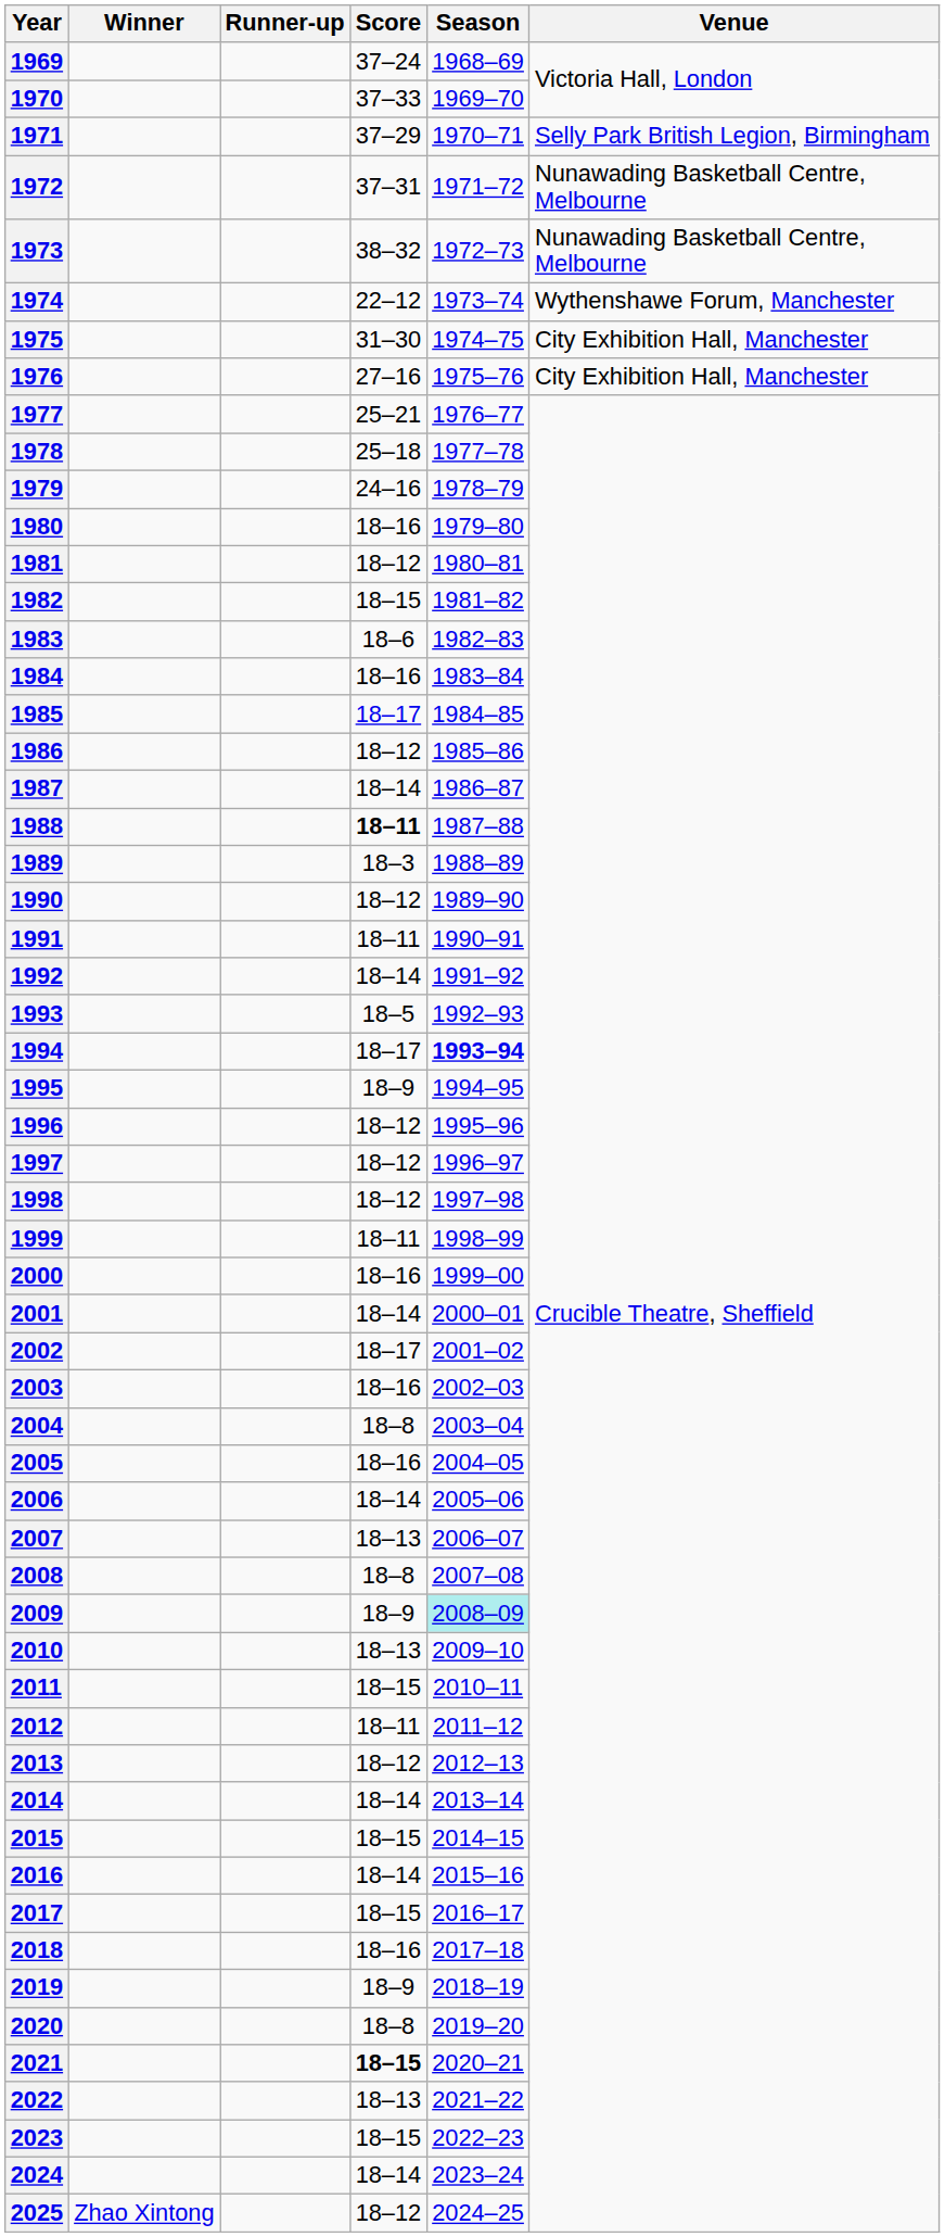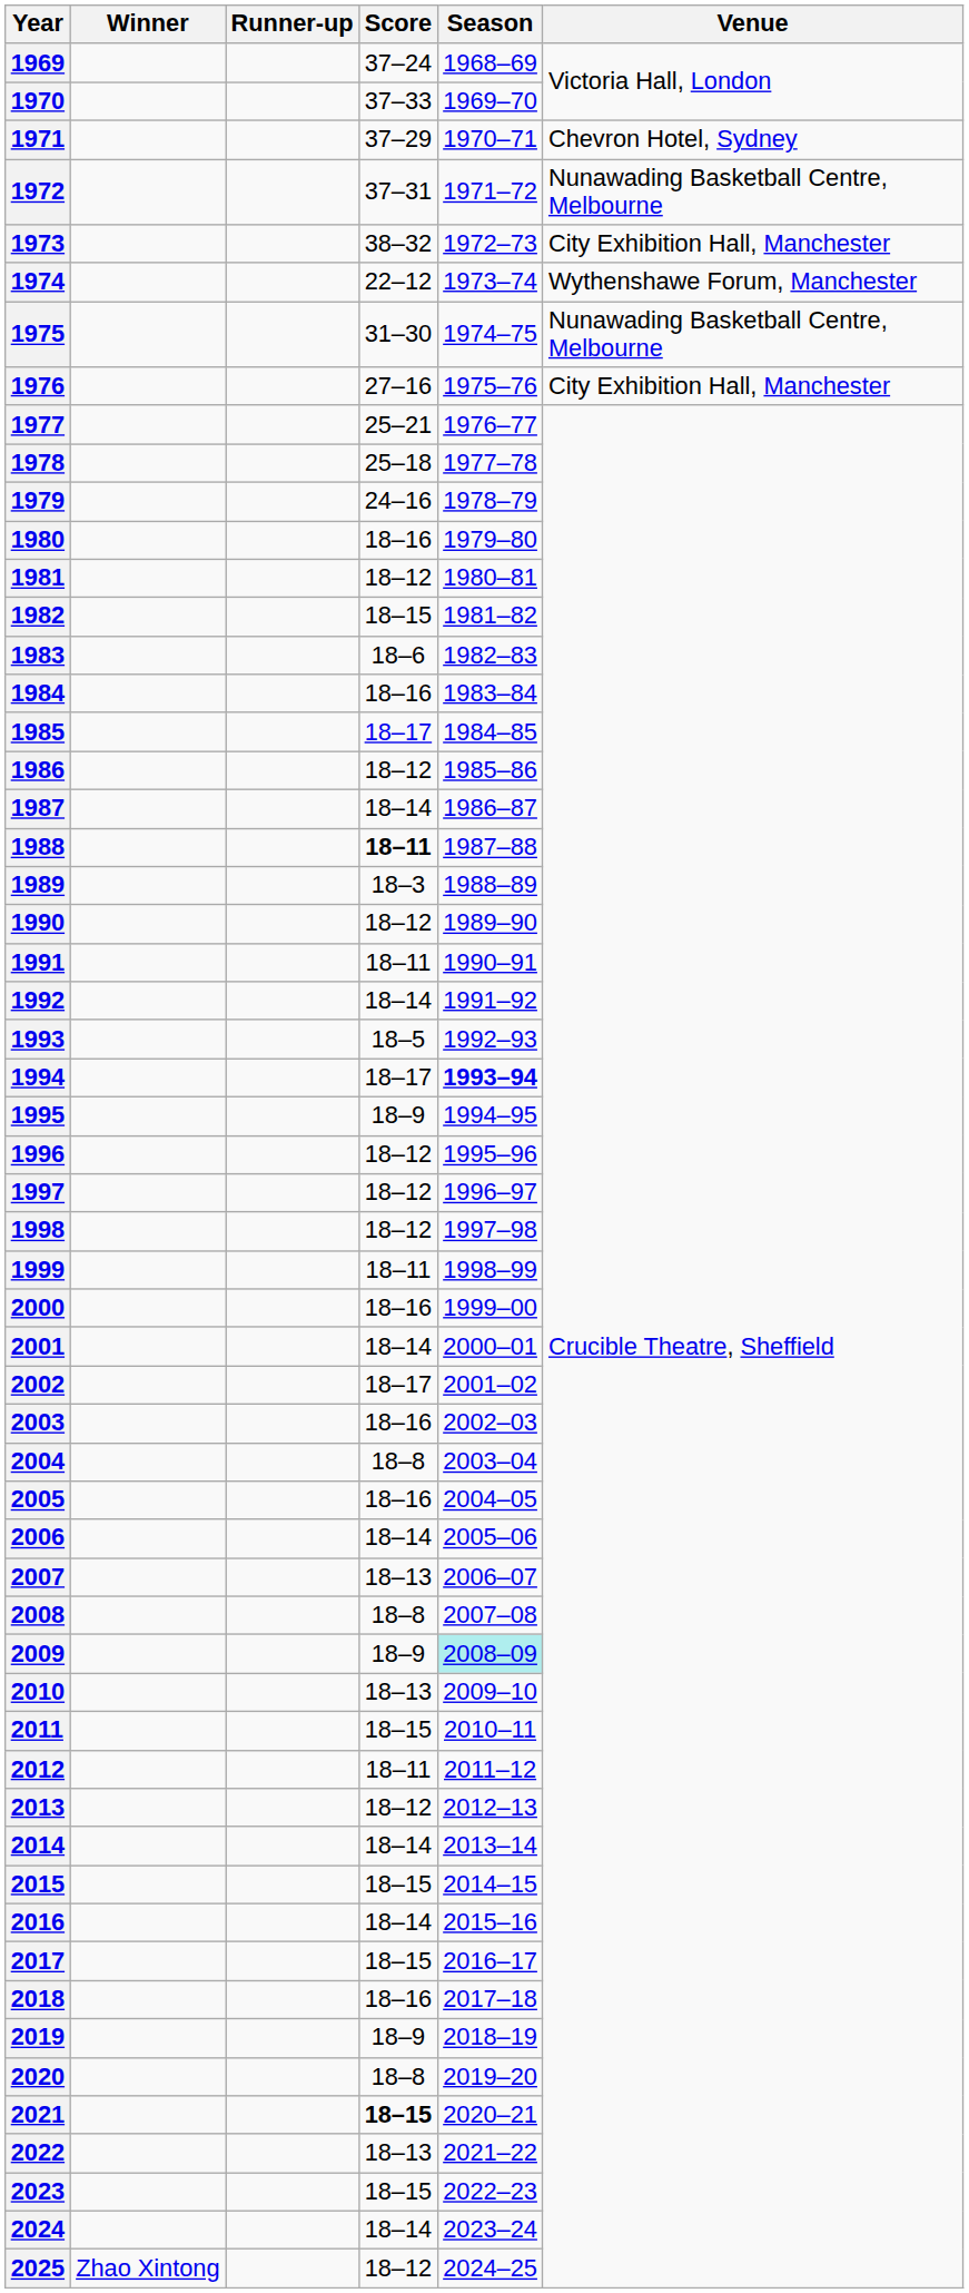1971 | Venue: Selly Park British Legion, Birmingham -> Chevron Hotel, Sydney
1973 | Venue: Nunawading Basketball Centre, Melbourne -> City Exhibition Hall, Manchester
1975 | Venue: City Exhibition Hall, Manchester -> Nunawading Basketball Centre, Melbourne
